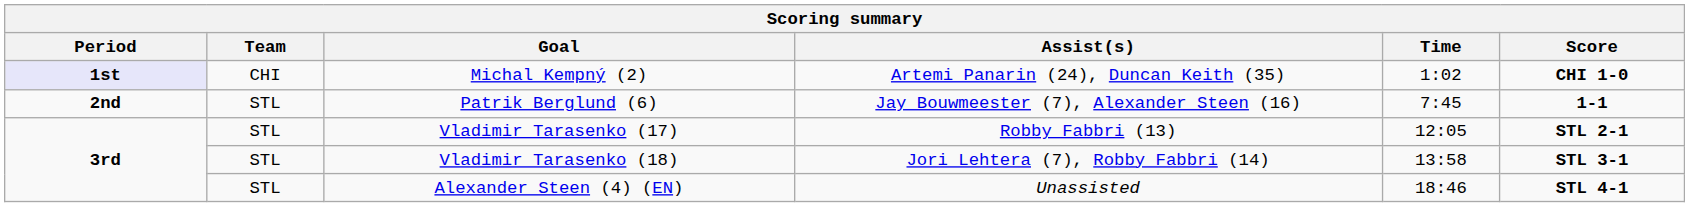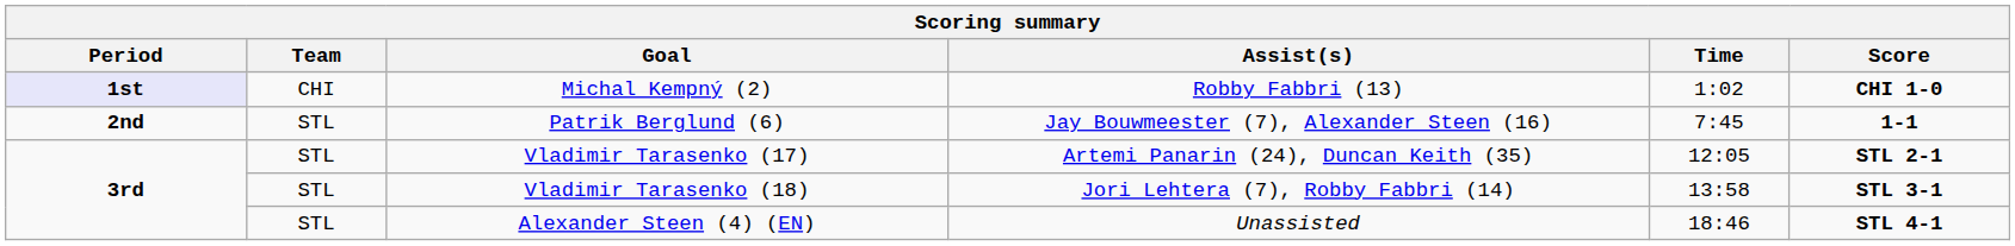Michal Kempný (2) | Assist(s): Artemi Panarin (24), Duncan Keith (35) -> Robby Fabbri (13)
Vladimir Tarasenko (17) | Assist(s): Robby Fabbri (13) -> Artemi Panarin (24), Duncan Keith (35)
